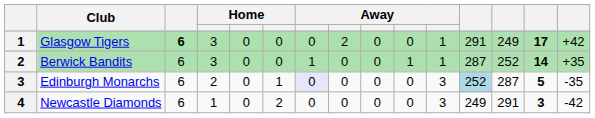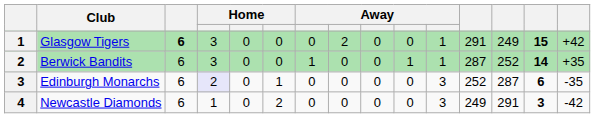Glasgow Tigers | column 14: 17 -> 15
Edinburgh Monarchs | column 4: no background -> lavender background
Edinburgh Monarchs | column 7: lavender background -> no background
Edinburgh Monarchs | column 12: lightblue background -> no background
Edinburgh Monarchs | column 14: 5 -> 6
